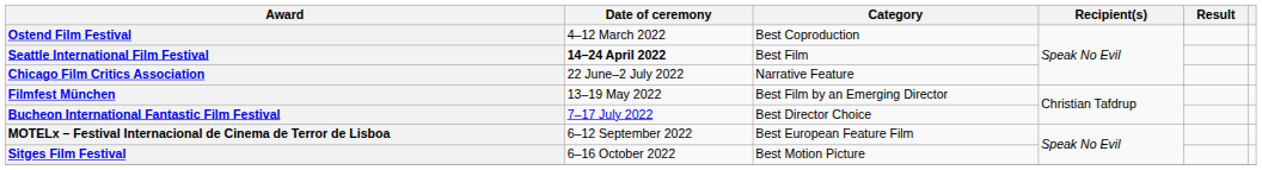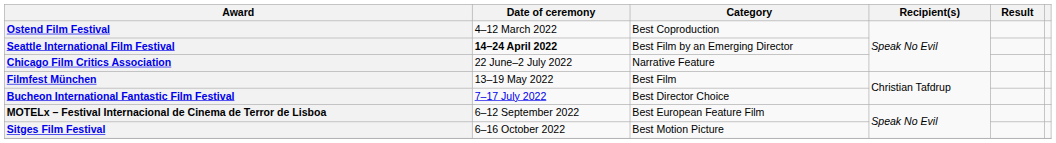Seattle International Film Festival | Category: Best Film -> Best Film by an Emerging Director
Filmfest München | Category: Best Film by an Emerging Director -> Best Film
